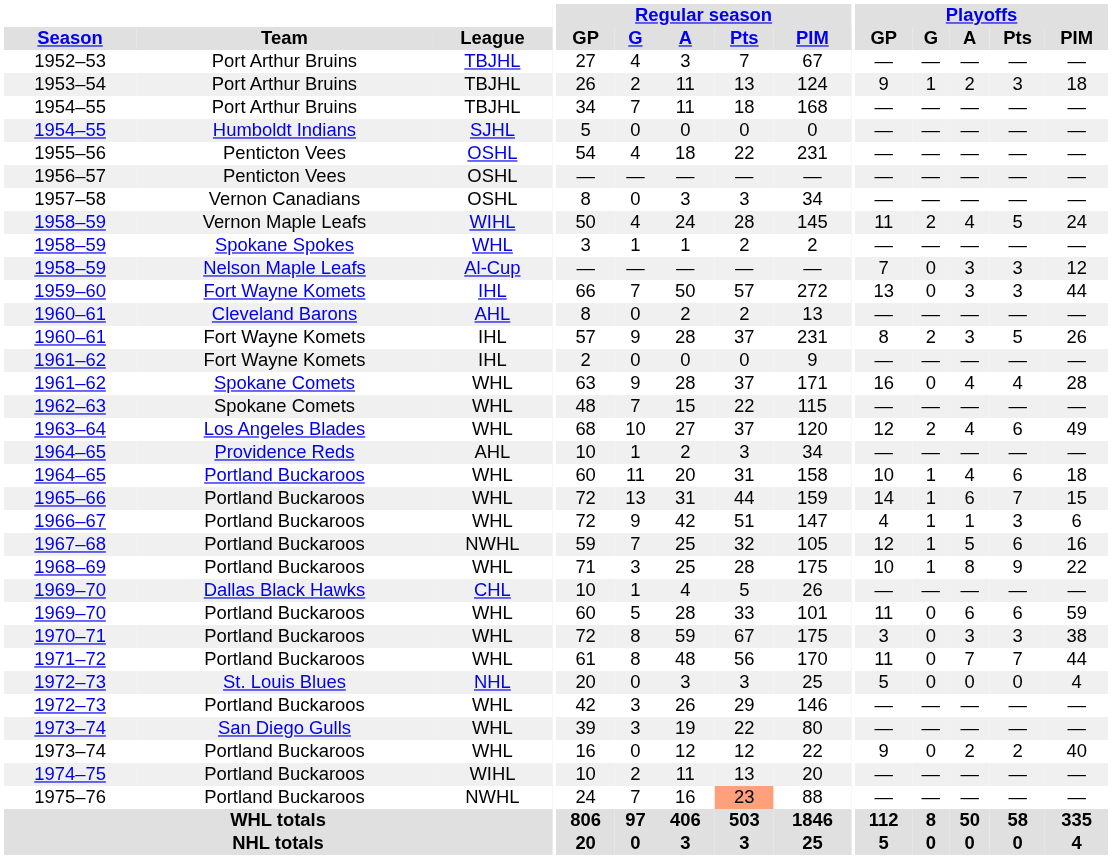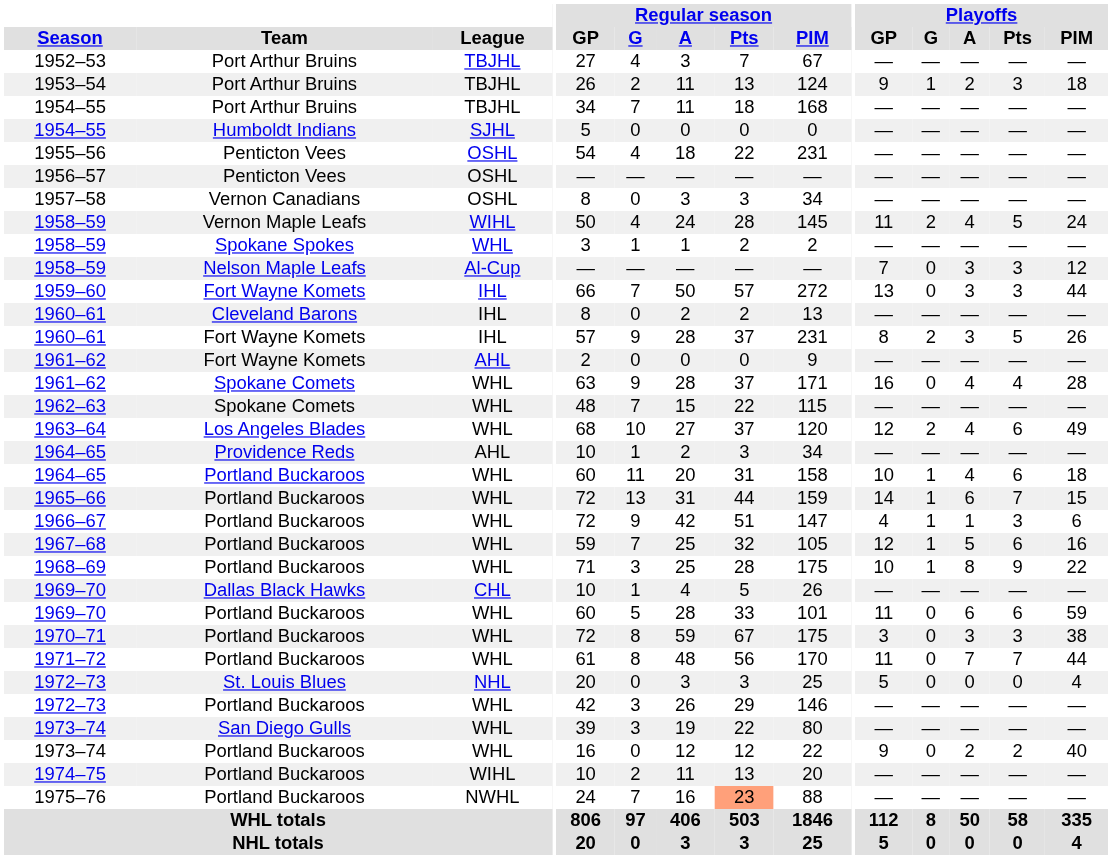1960–61 / Cleveland Barons | League: AHL -> IHL
1961–62 / Fort Wayne Komets | League: IHL -> AHL
1967–68 | League: NWHL -> WHL
